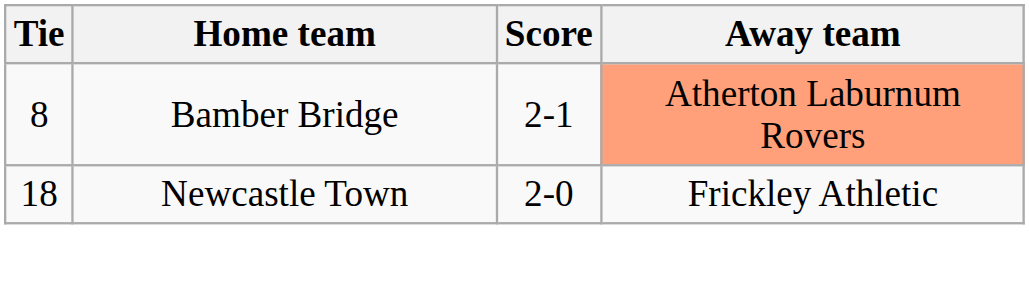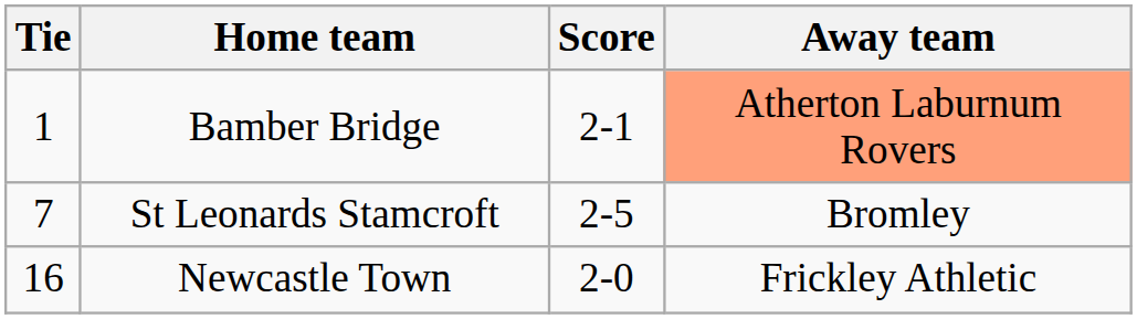Bamber Bridge | Tie: 8 -> 1
+ row: 7 | St Leonards Stamcroft | 2-5 | Bromley
Newcastle Town | Tie: 18 -> 16
